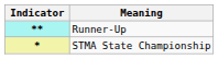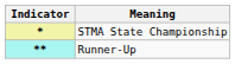rows swapped: * <-> **
